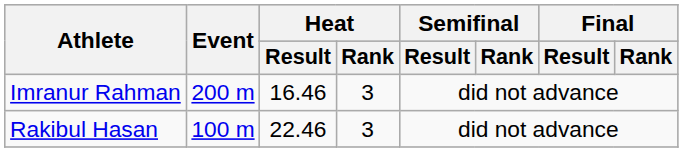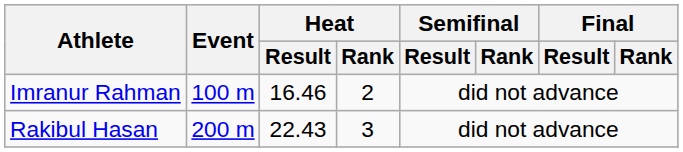Imranur Rahman | Event: 200 m -> 100 m
Imranur Rahman | Heat / Rank: 3 -> 2
Rakibul Hasan | Event: 100 m -> 200 m
Rakibul Hasan | Heat / Result: 22.46 -> 22.43
